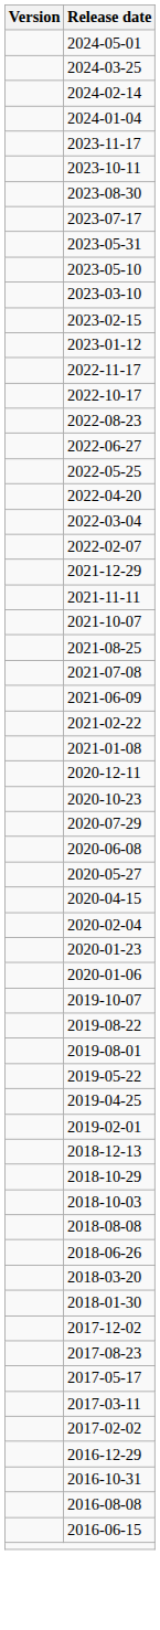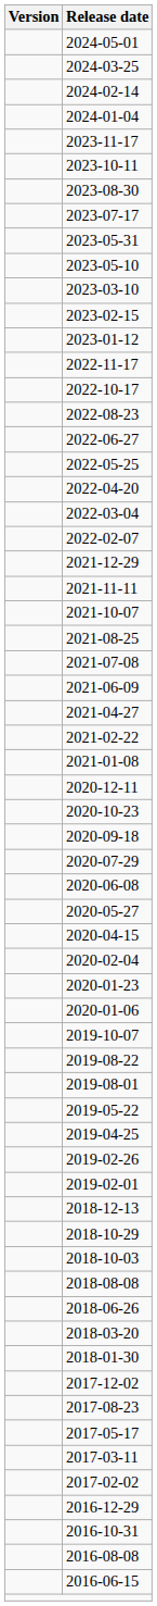+ row: 2021-04-27
+ row: 2020-09-18
+ row: 2019-02-26
